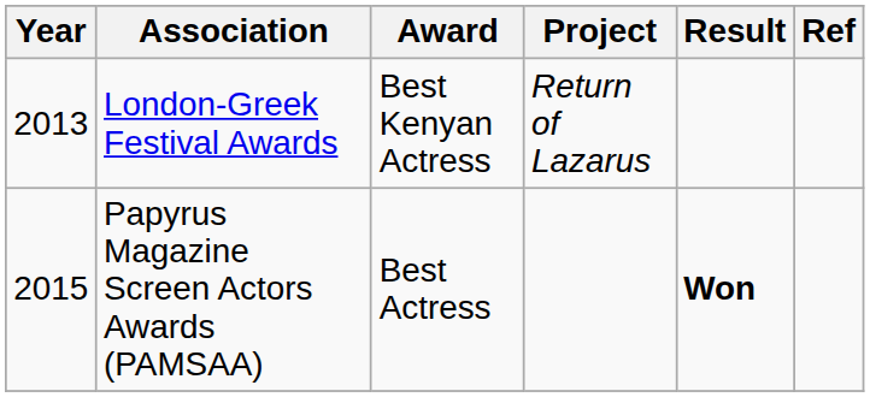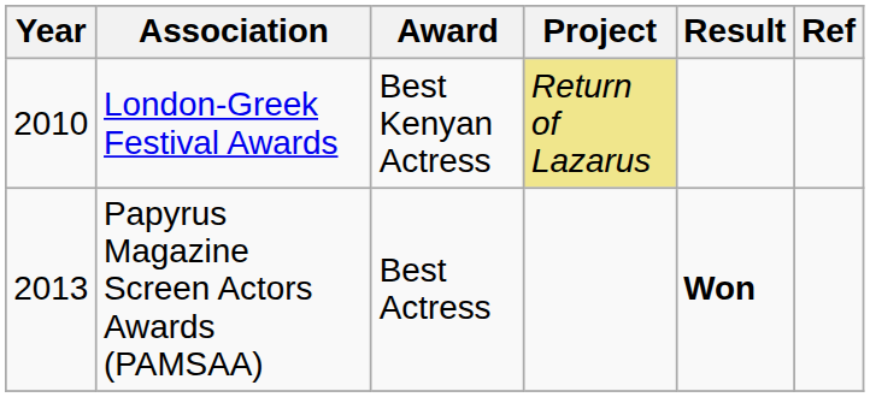London-Greek Festival Awards | Year: 2013 -> 2010
London-Greek Festival Awards | Project: no background -> khaki background
Papyrus Magazine Screen Actors Awards (PAMSAA) | Year: 2015 -> 2013
